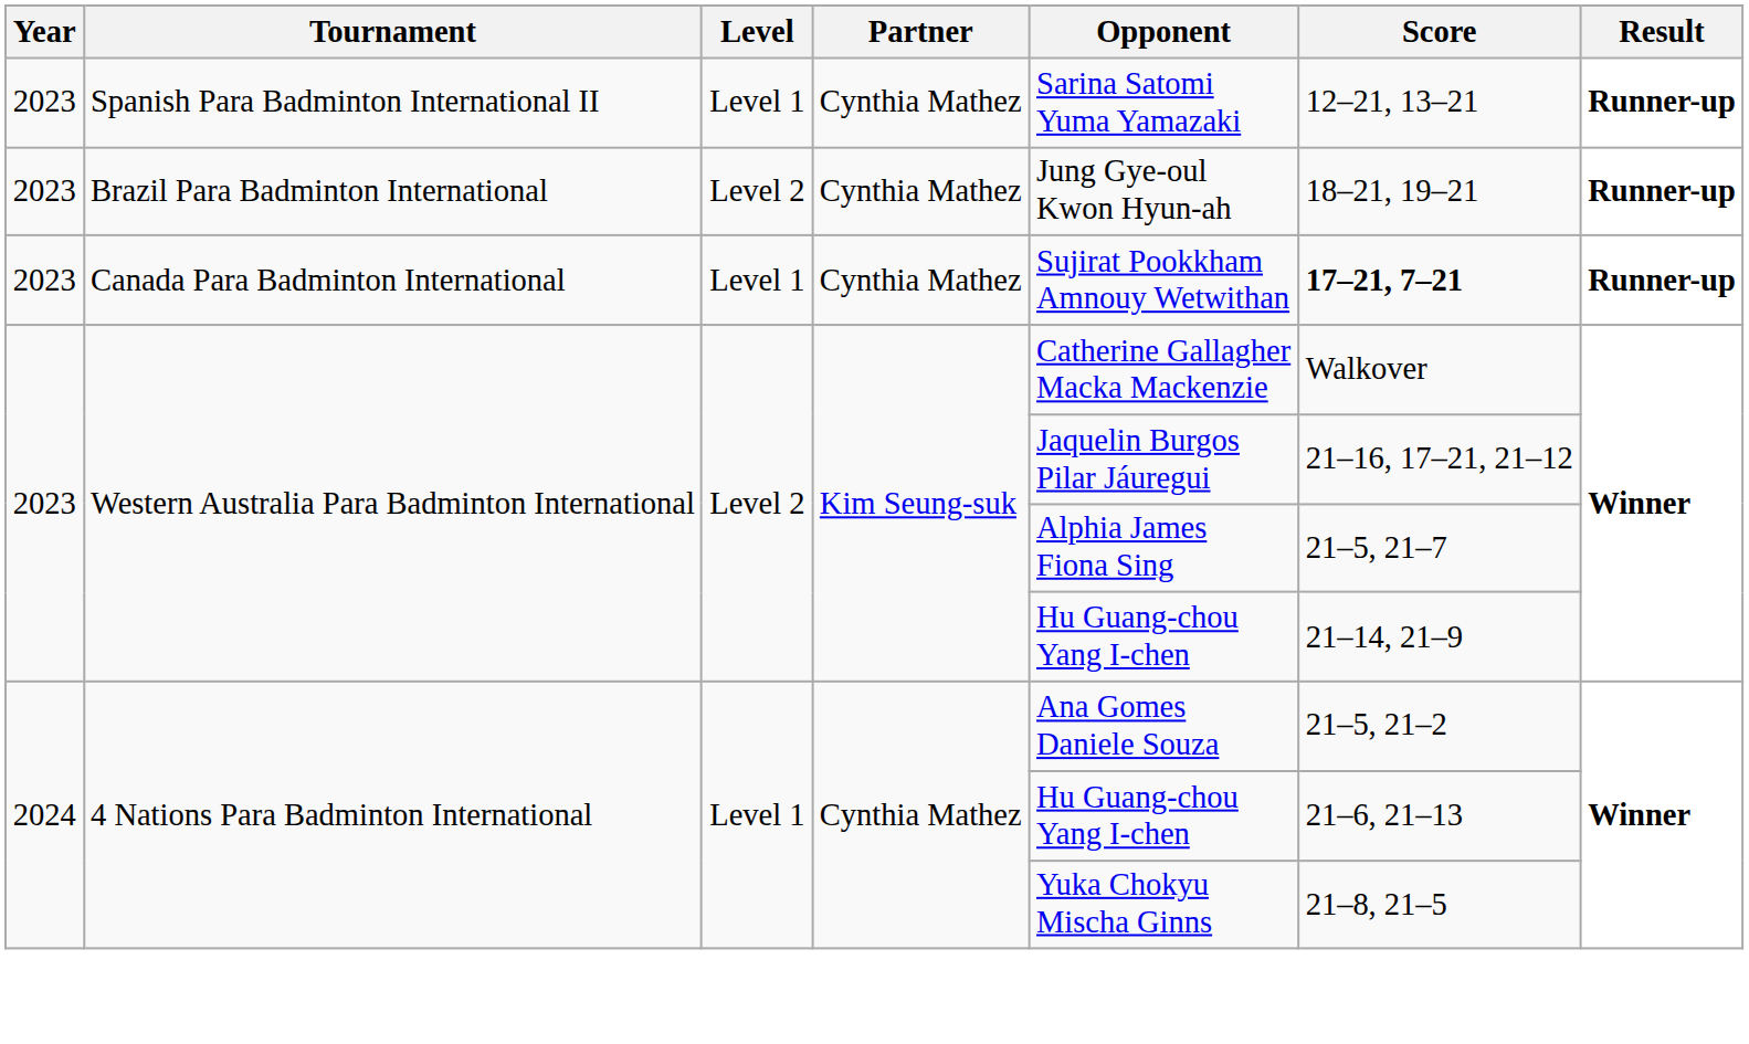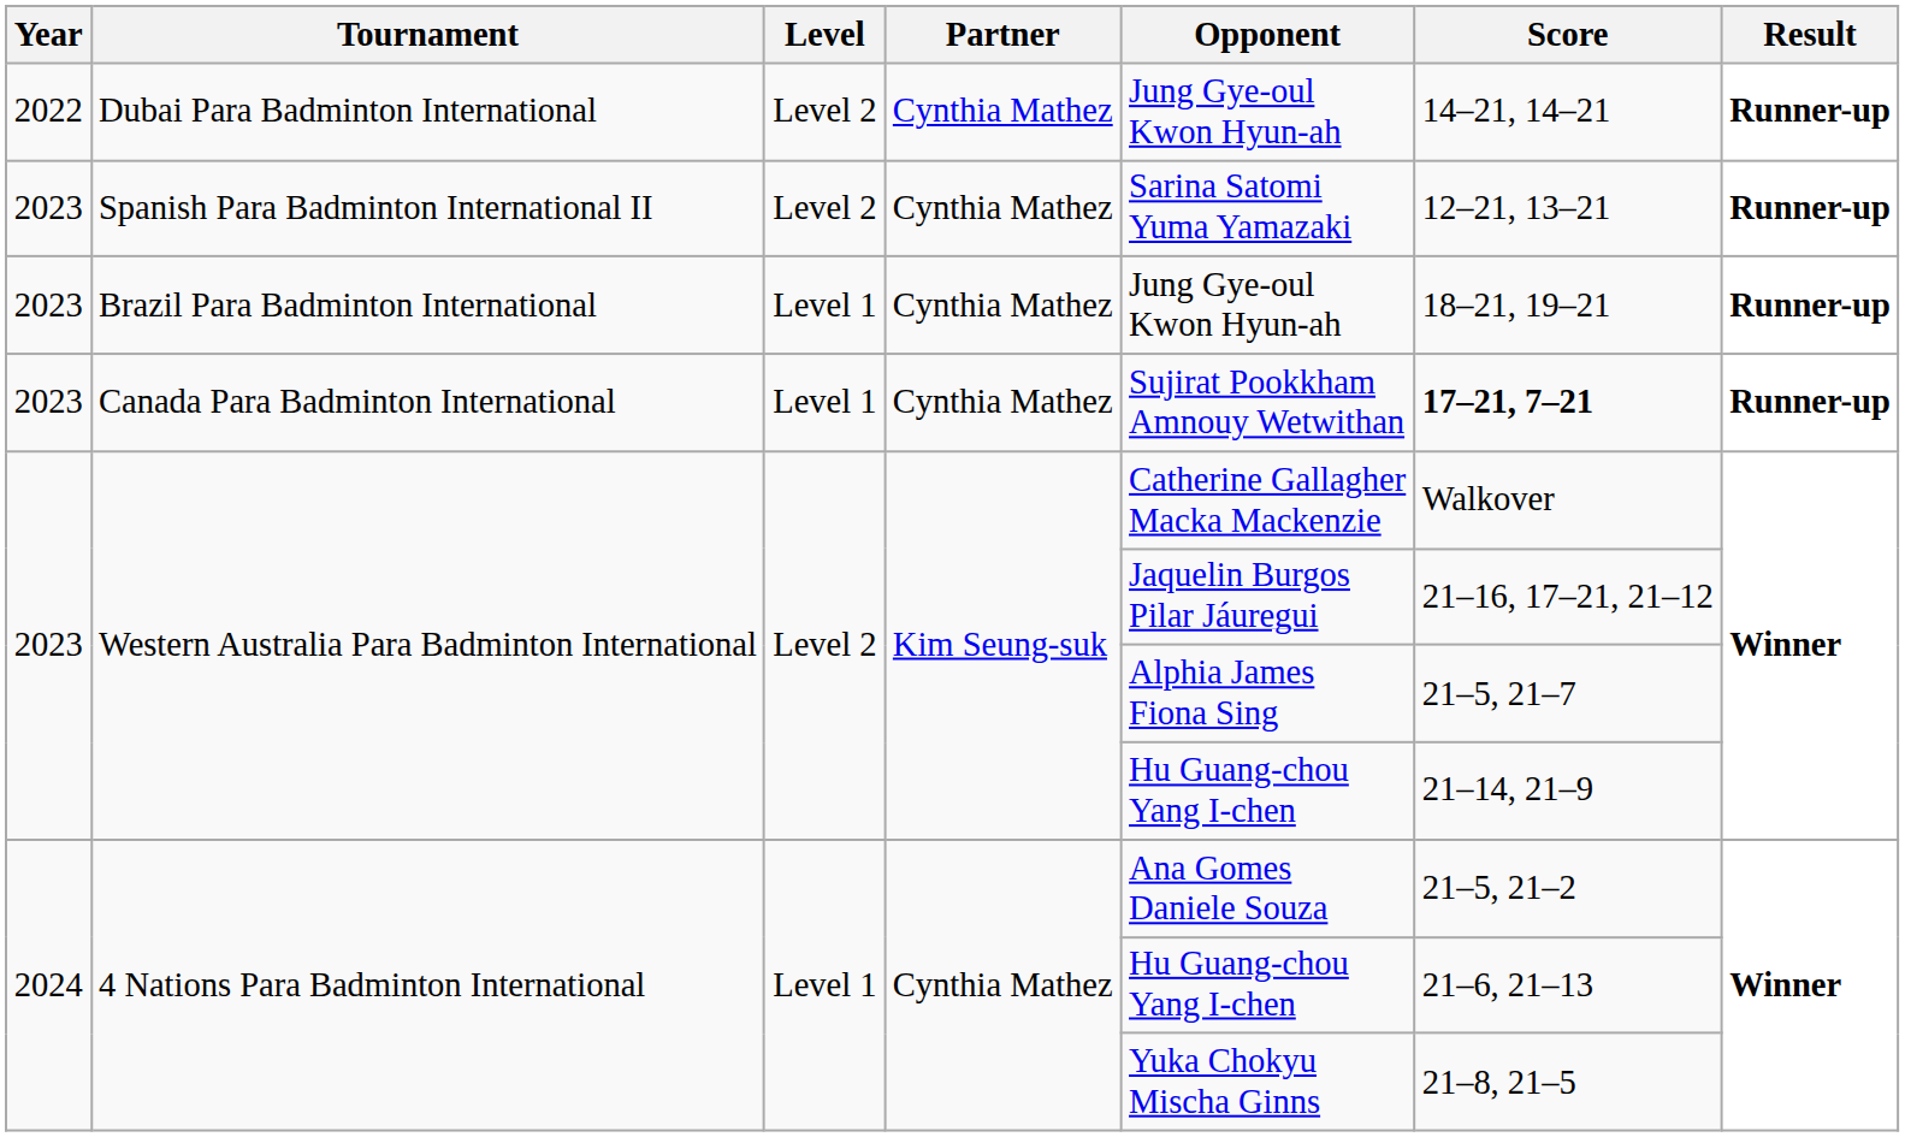+ row: 2022 | Dubai Para Badminton International | Level 2 | Cynthia Mathez | Jung Gye-oul Kwon Hyun-ah | 14–21, 14–21 | Runner-up
Spanish Para Badminton International II | Level: Level 1 -> Level 2
Brazil Para Badminton International | Level: Level 2 -> Level 1
